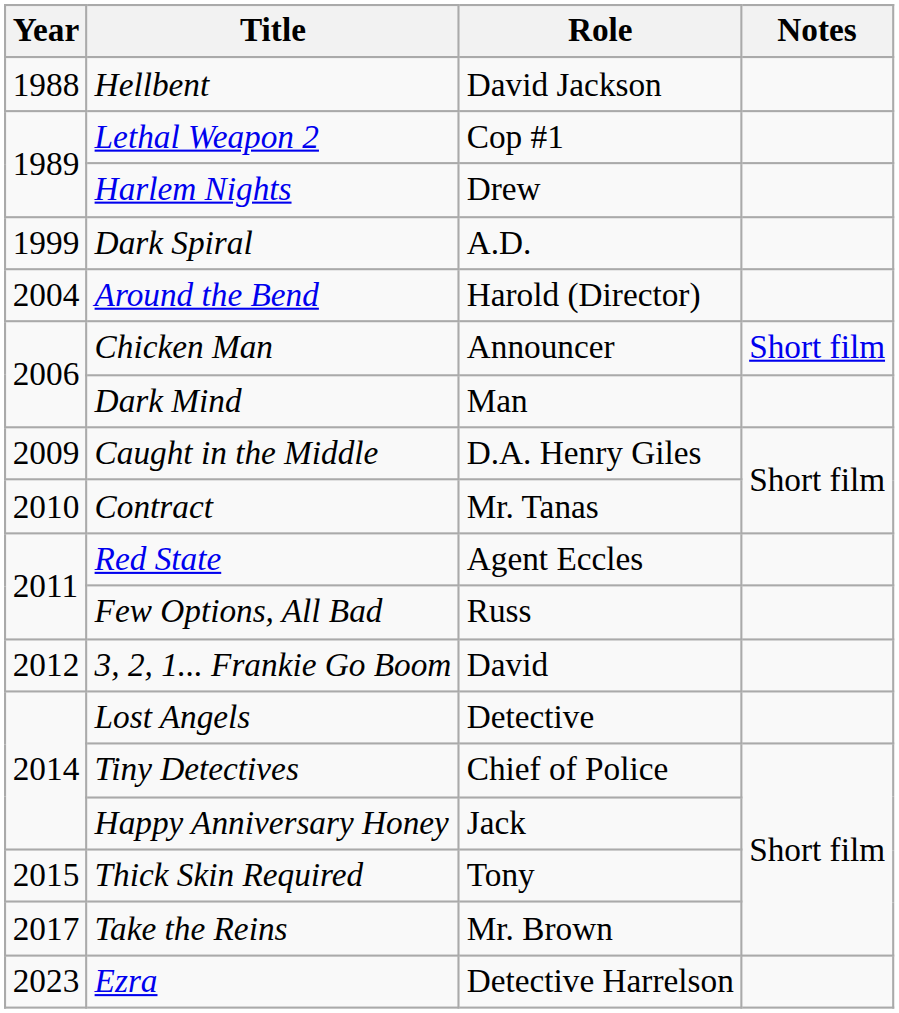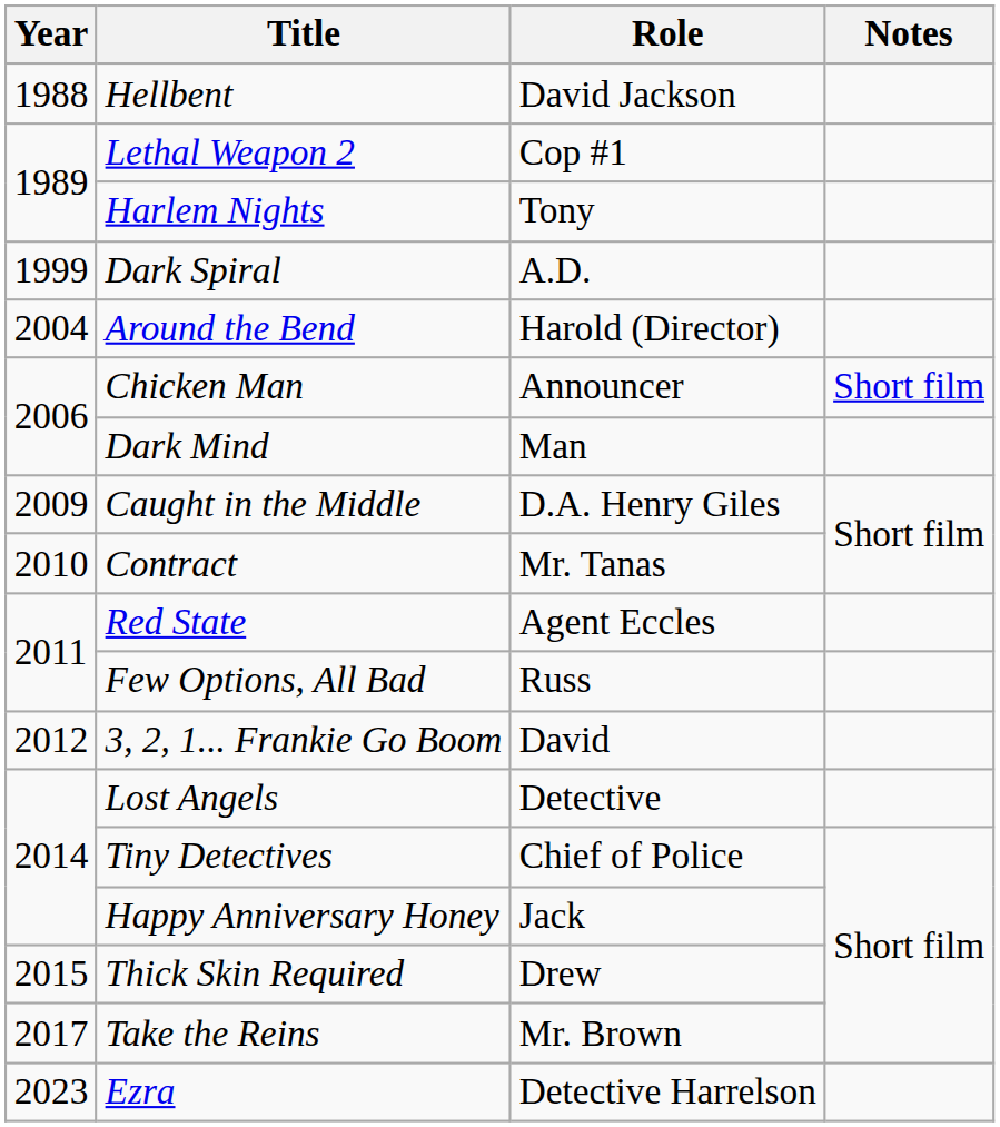Harlem Nights | Role: Drew -> Tony
Thick Skin Required | Role: Tony -> Drew
